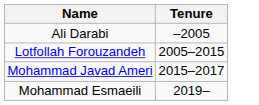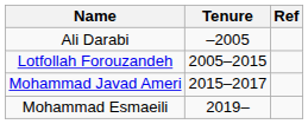+ column: Ref
